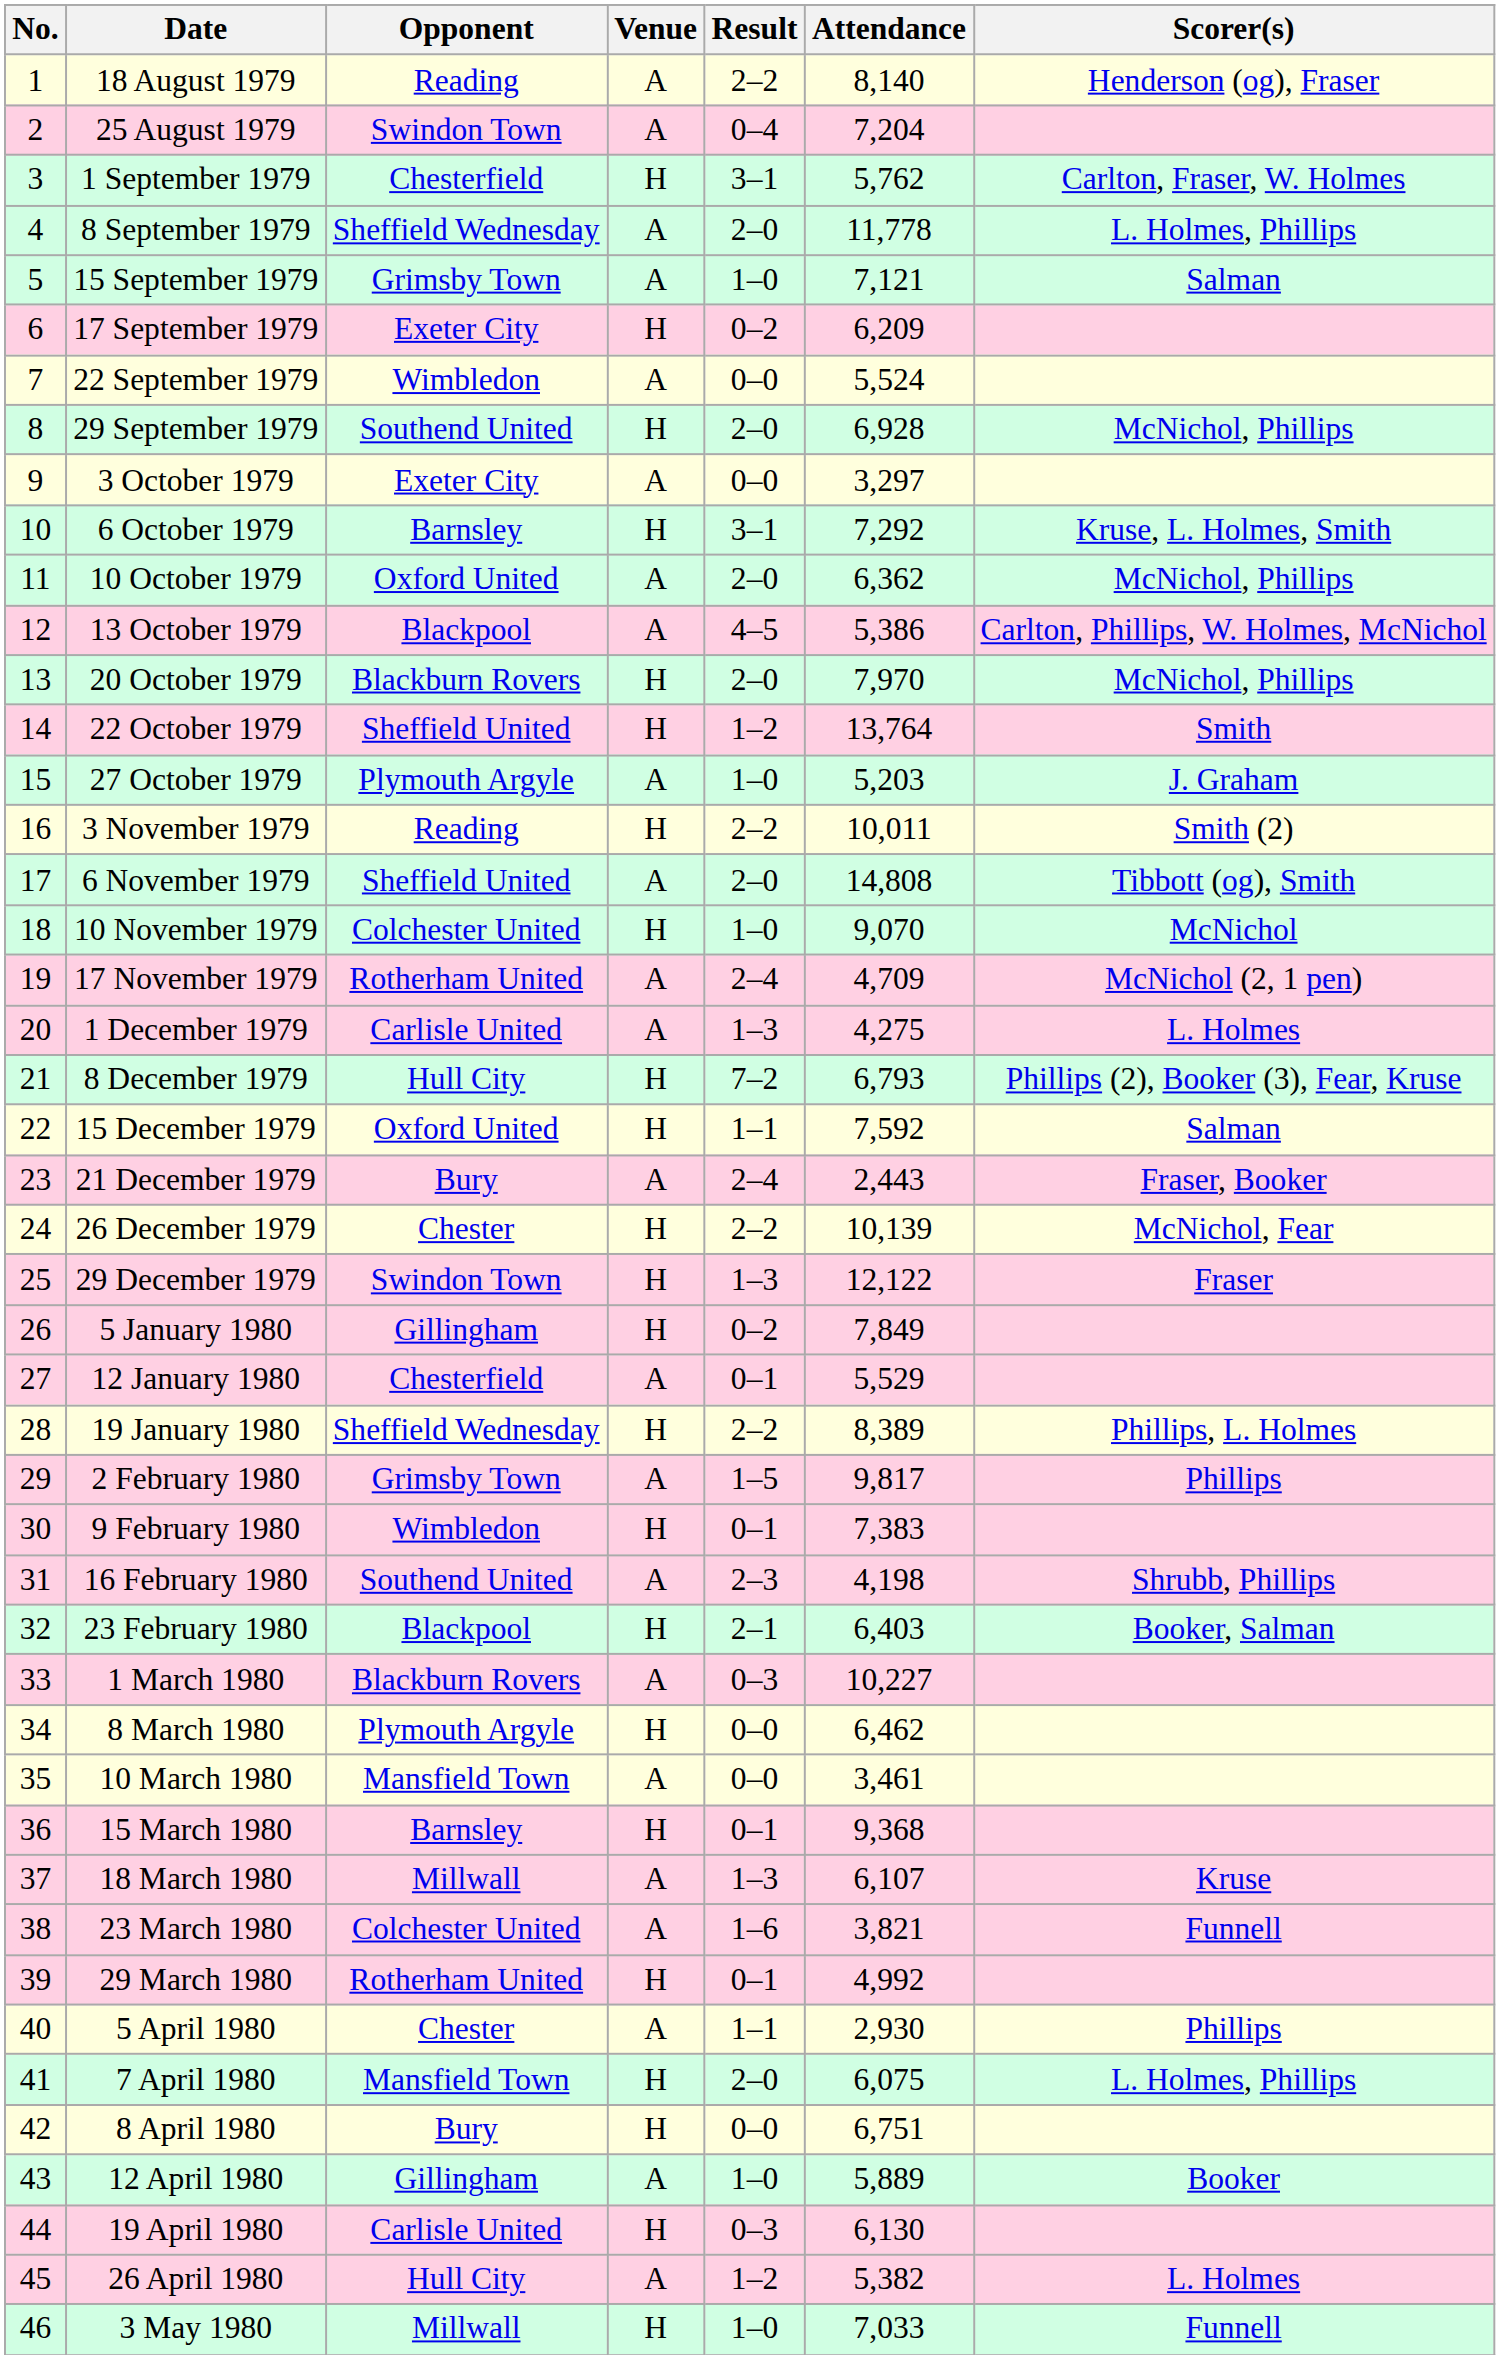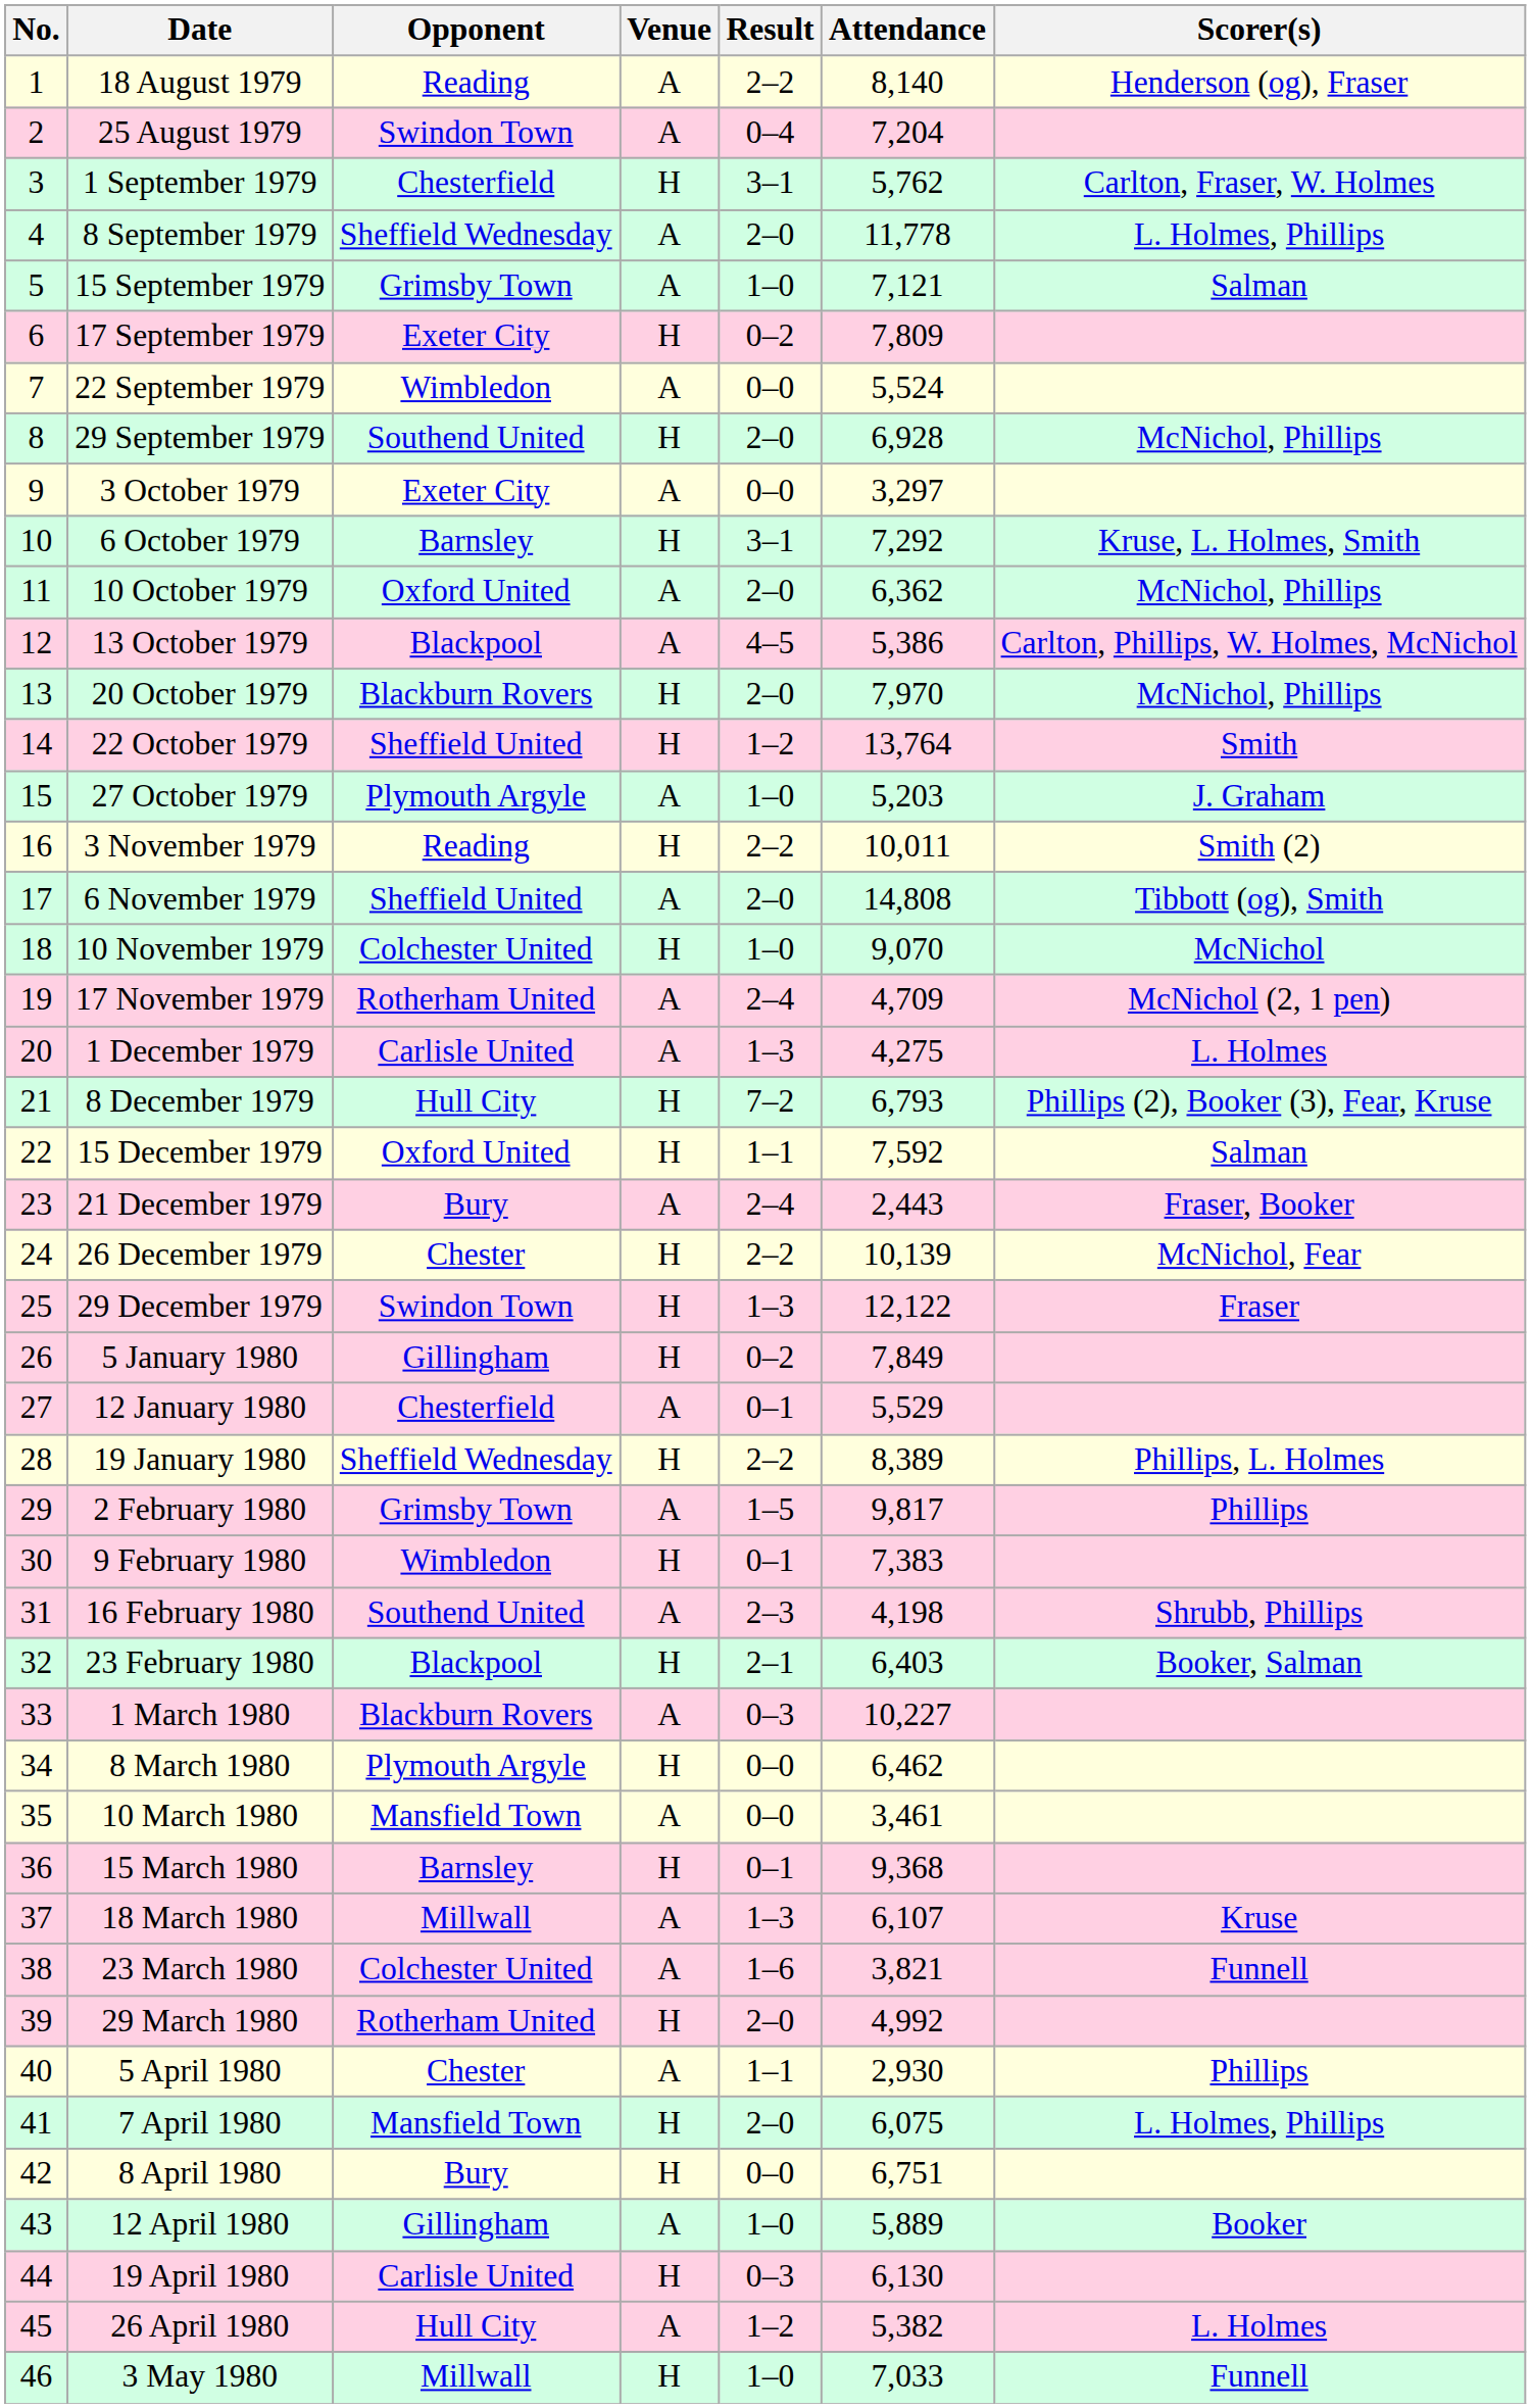17 September 1979 | Attendance: 6,209 -> 7,809
29 March 1980 | Result: 0–1 -> 2–0
